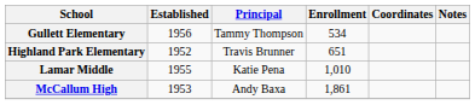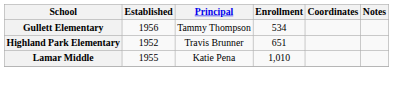- row: McCallum High | 1953 | Andy Baxa | 1,861
